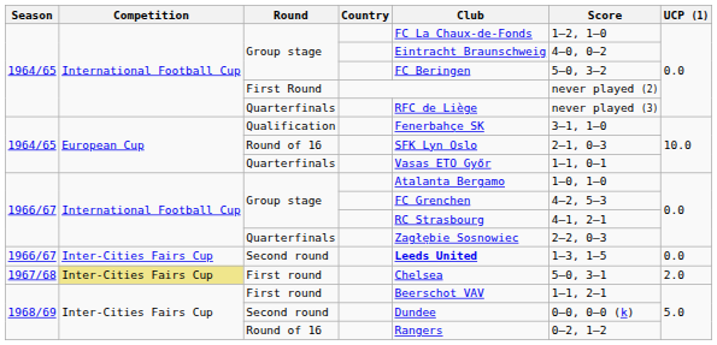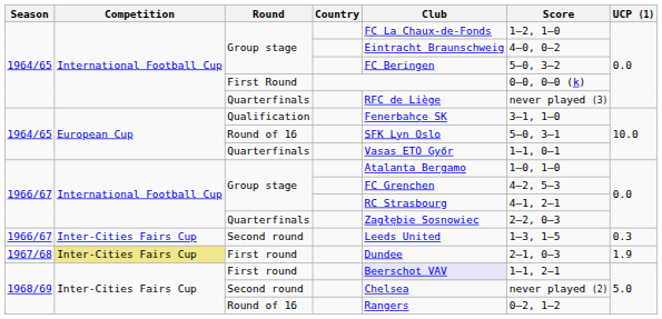First Round | Score: never played (2) -> 0–0, 0–0 (k)
1964/65 / Round of 16 | Score: 2–1, 0–3 -> 5–0, 3–1
1966/67 / Second round | Club: bold -> normal
1966/67 / Second round | UCP (1): 0.0 -> 0.3
1967/68 / First round | Club: Chelsea -> Dundee
1967/68 / First round | Score: 5–0, 3–1 -> 2–1, 0–3
1967/68 / First round | UCP (1): 2.0 -> 1.9
1968/69 / First round | Club: no background -> lavender background
1968/69 / Second round | Club: Dundee -> Chelsea
1968/69 / Second round | Score: 0–0, 0–0 (k) -> never played (2)
